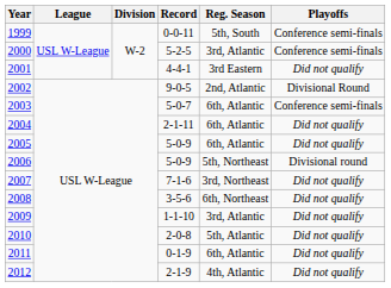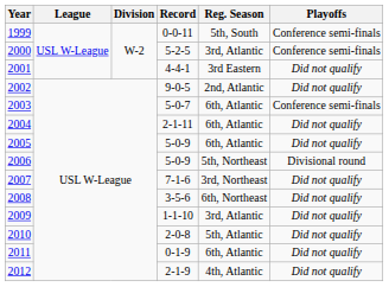2002 | Playoffs: Divisional Round -> Did not qualify
